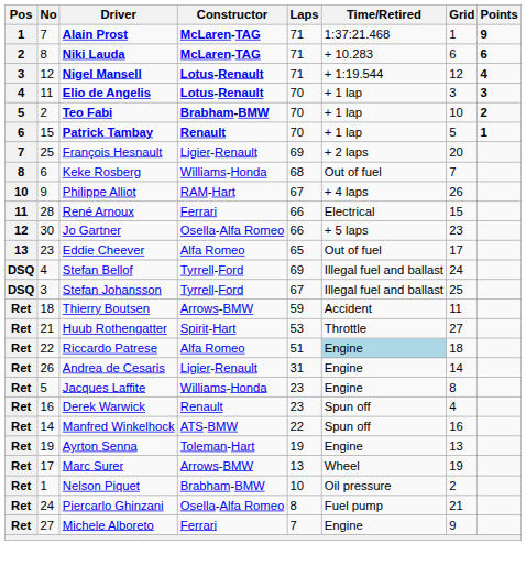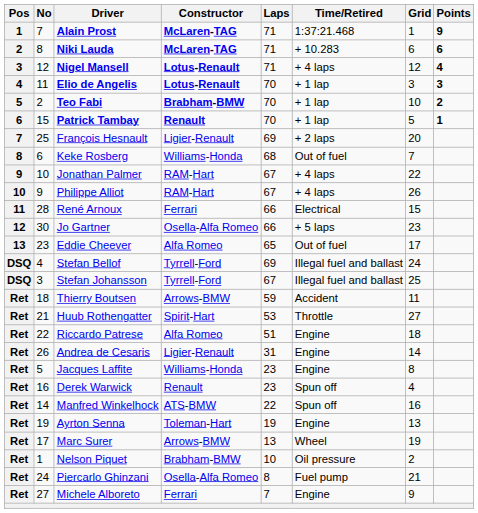Nigel Mansell | Time/Retired: + 1:19.544 -> + 4 laps
+ row: 9 | 10 | Jonathan Palmer | RAM-Hart | 67 | + 4 laps | 22
Riccardo Patrese | Time/Retired: lightblue background -> no background
